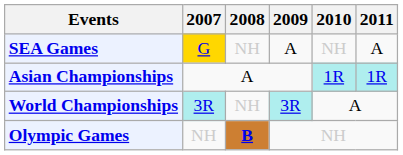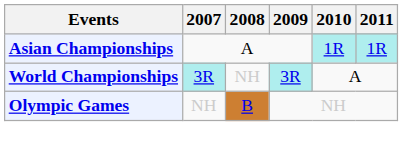- row: SEA Games | G | NH | A | NH | A
Olympic Games | 2008: bold -> normal
